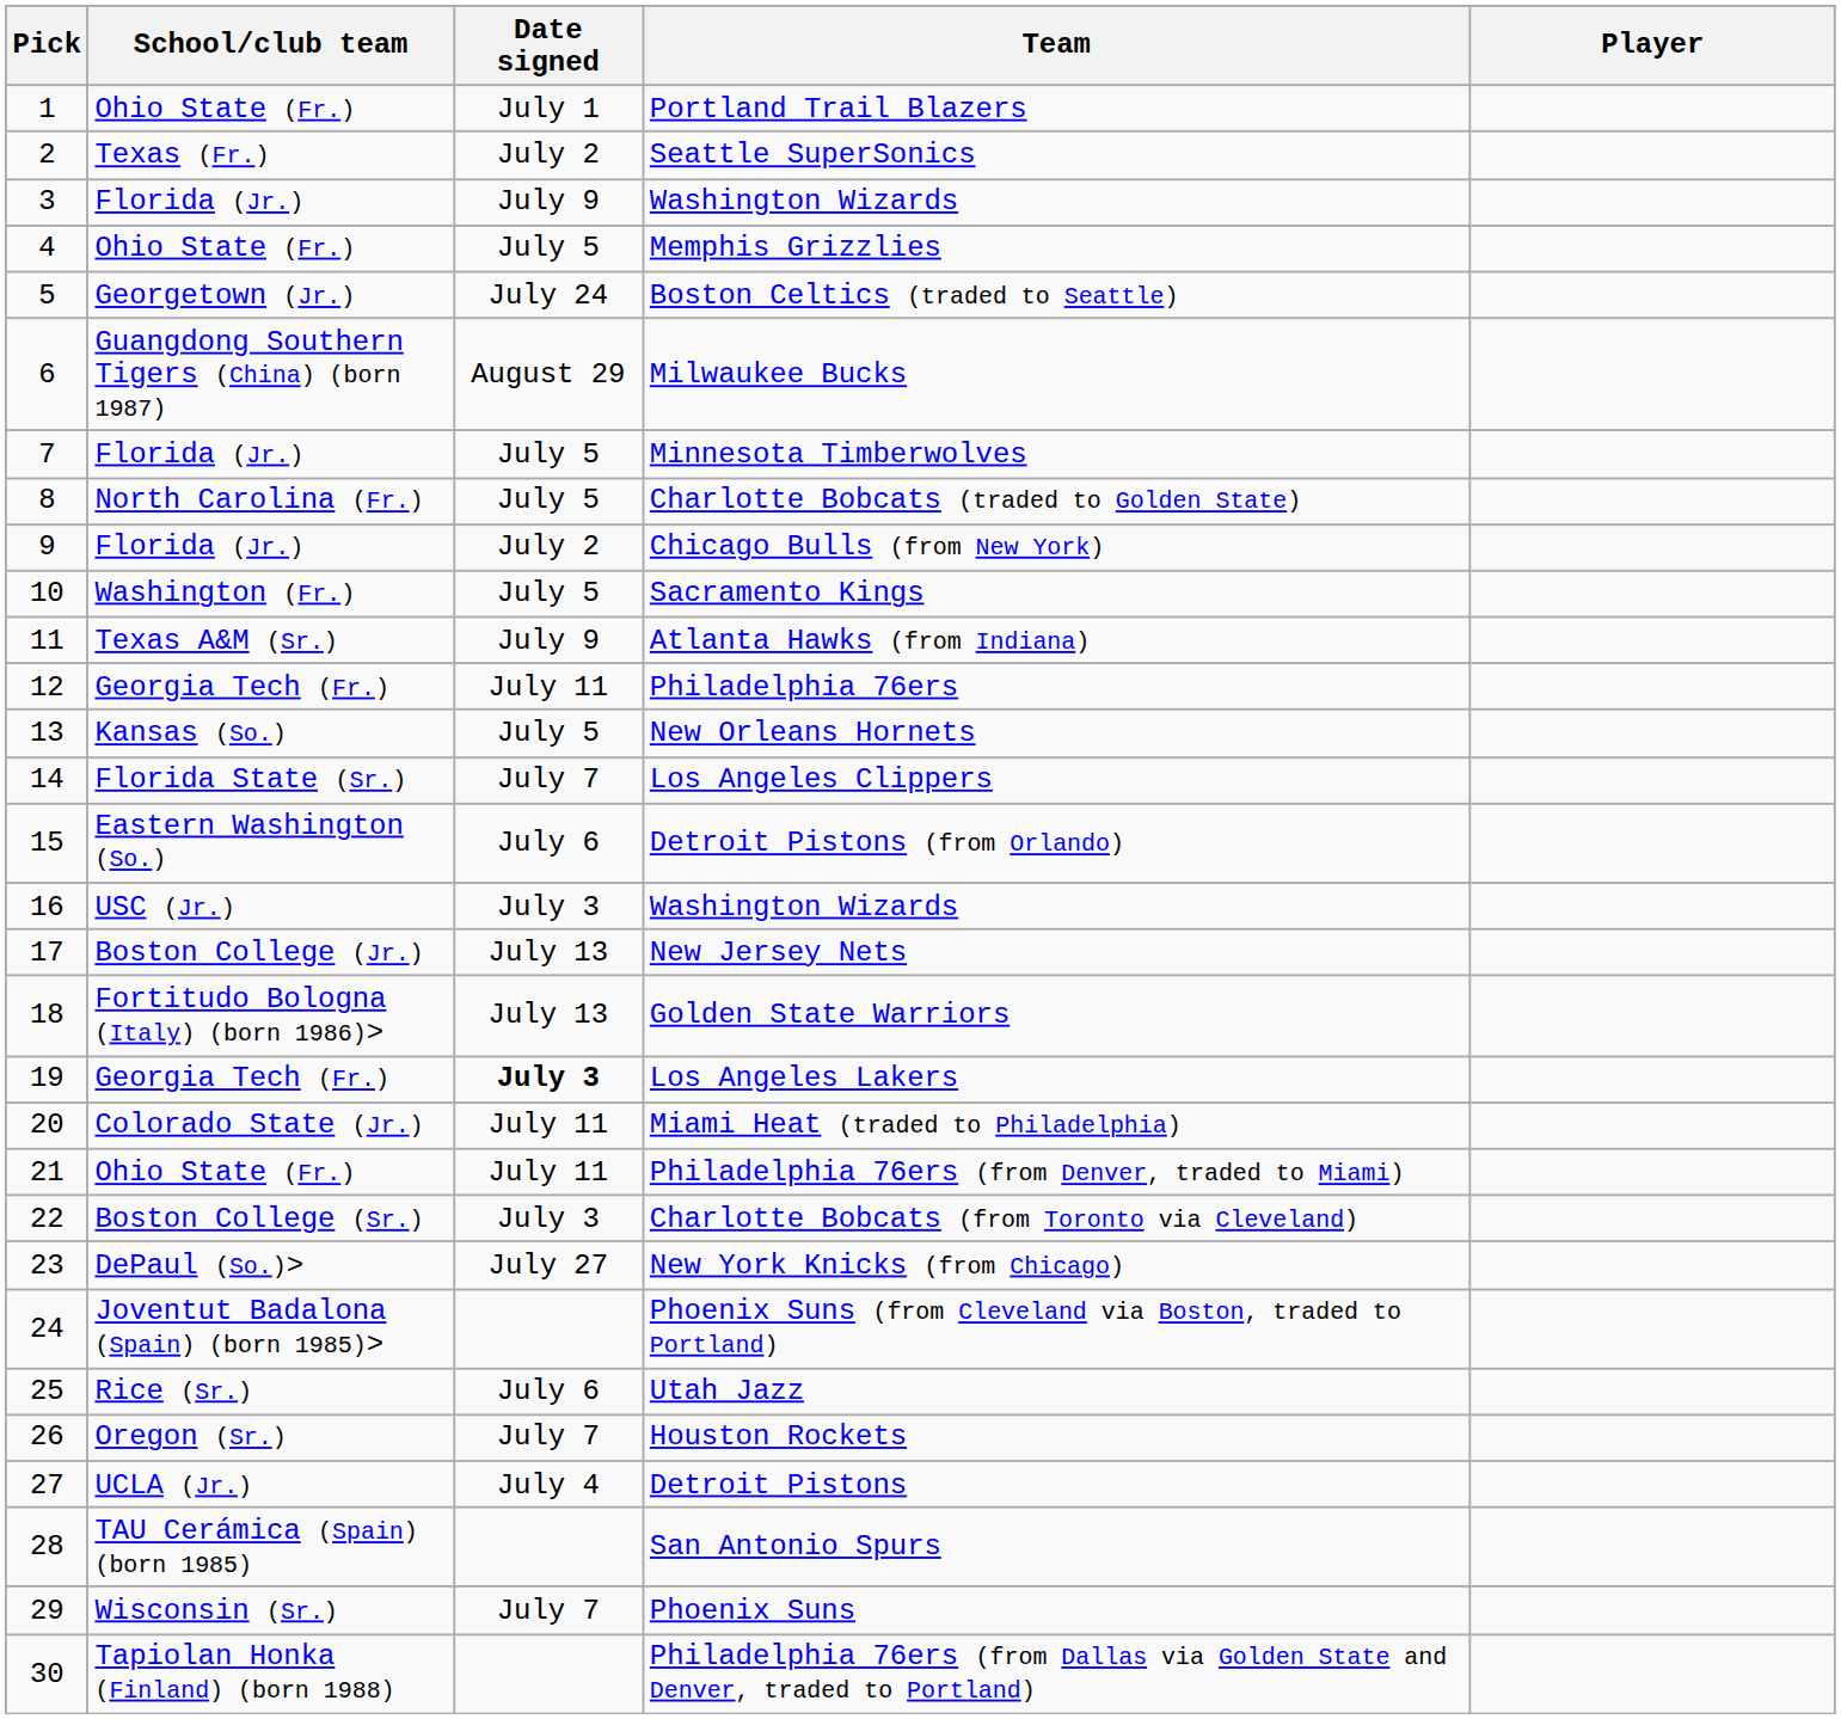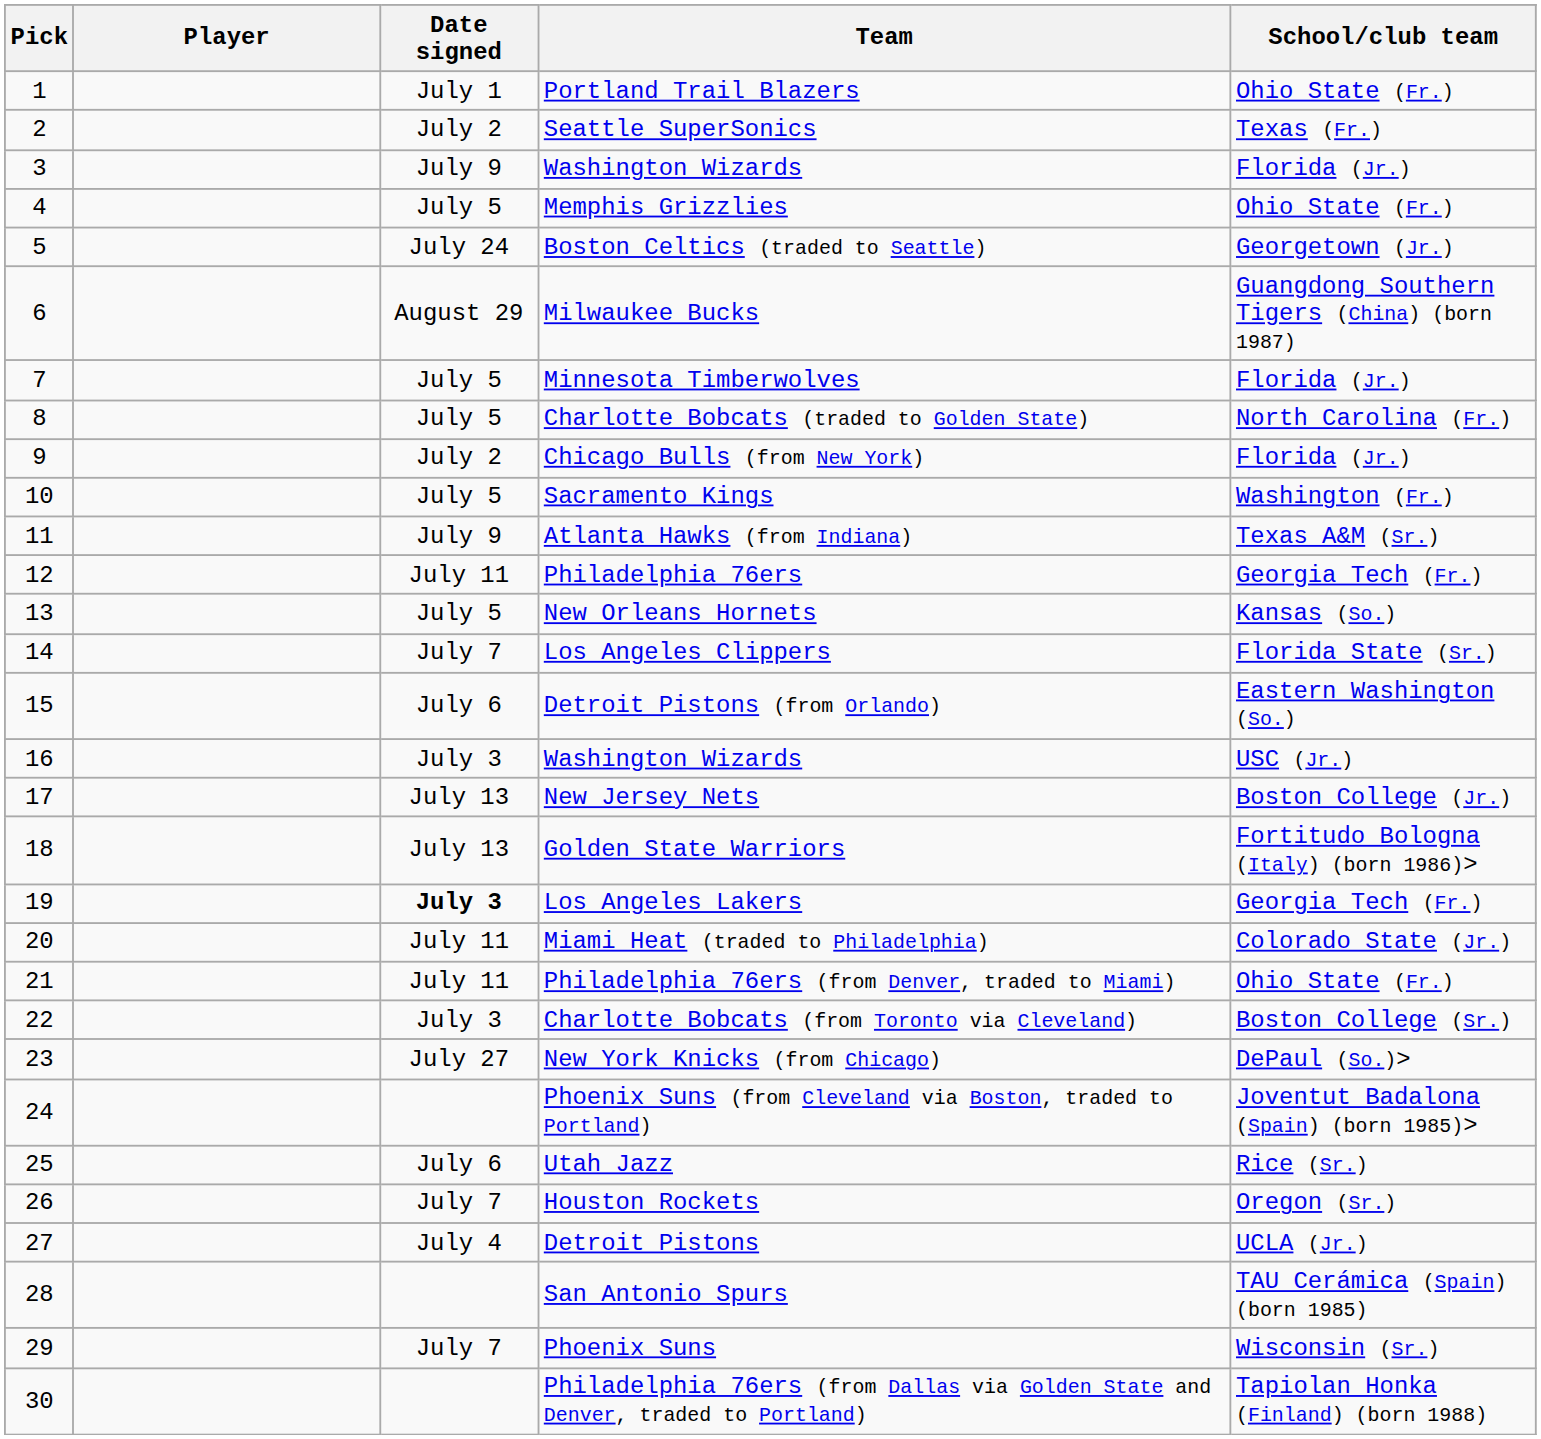columns swapped: Player <-> School/club team
